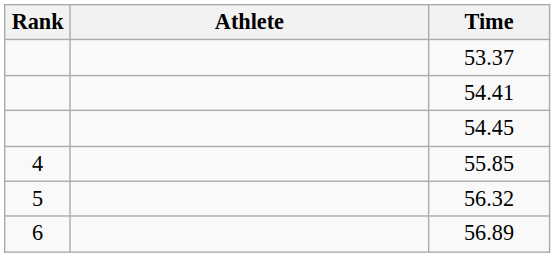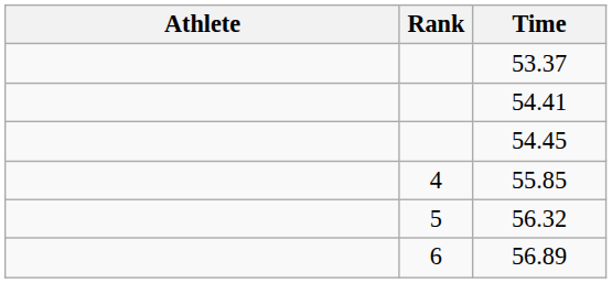columns swapped: Rank <-> Athlete
